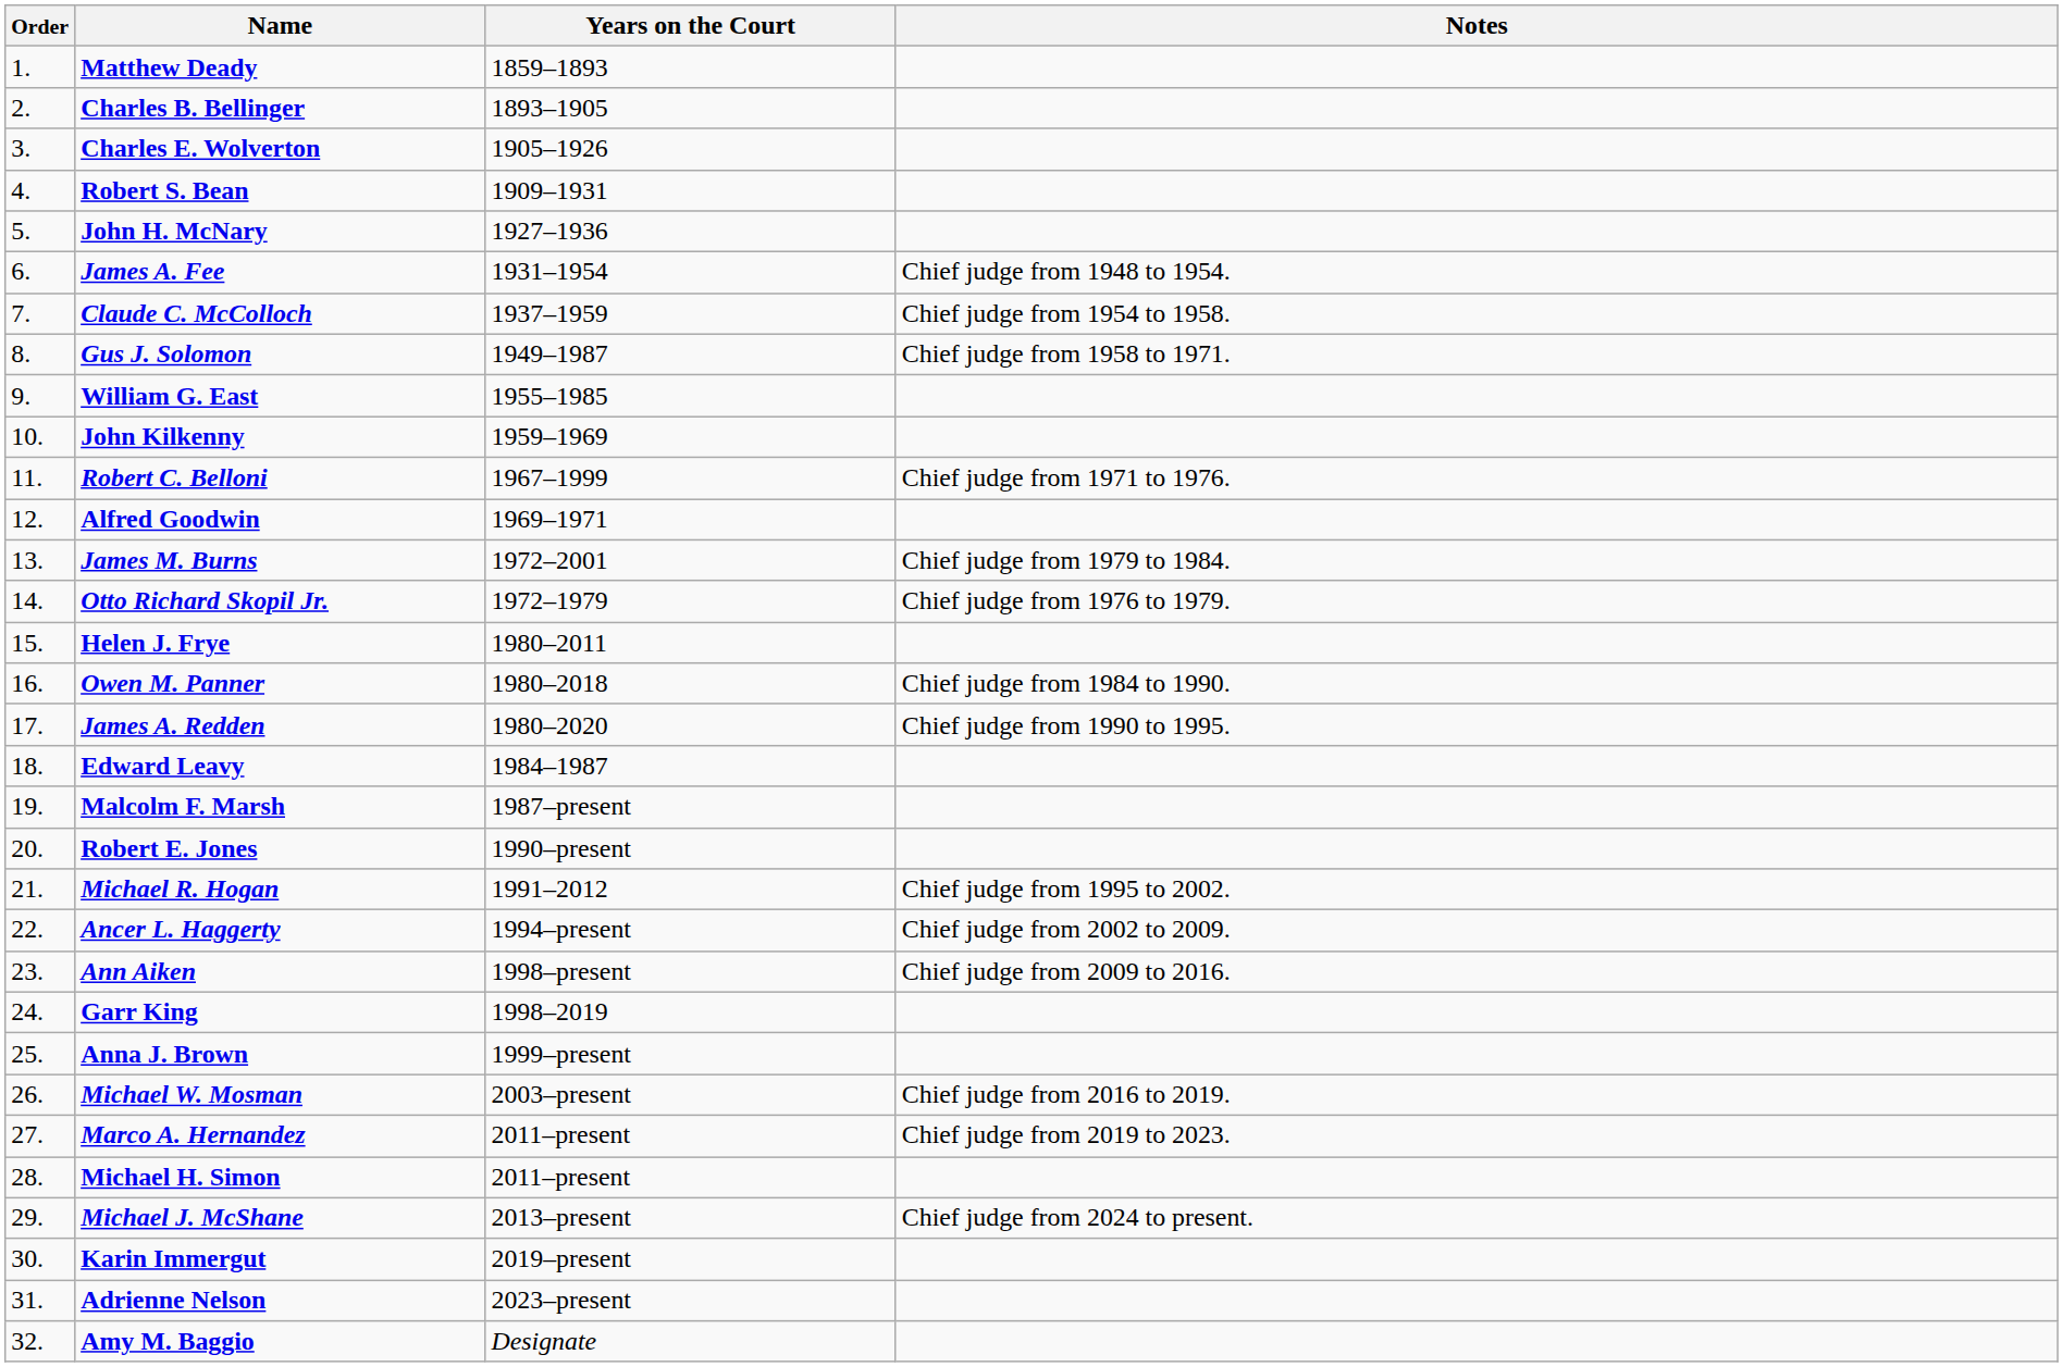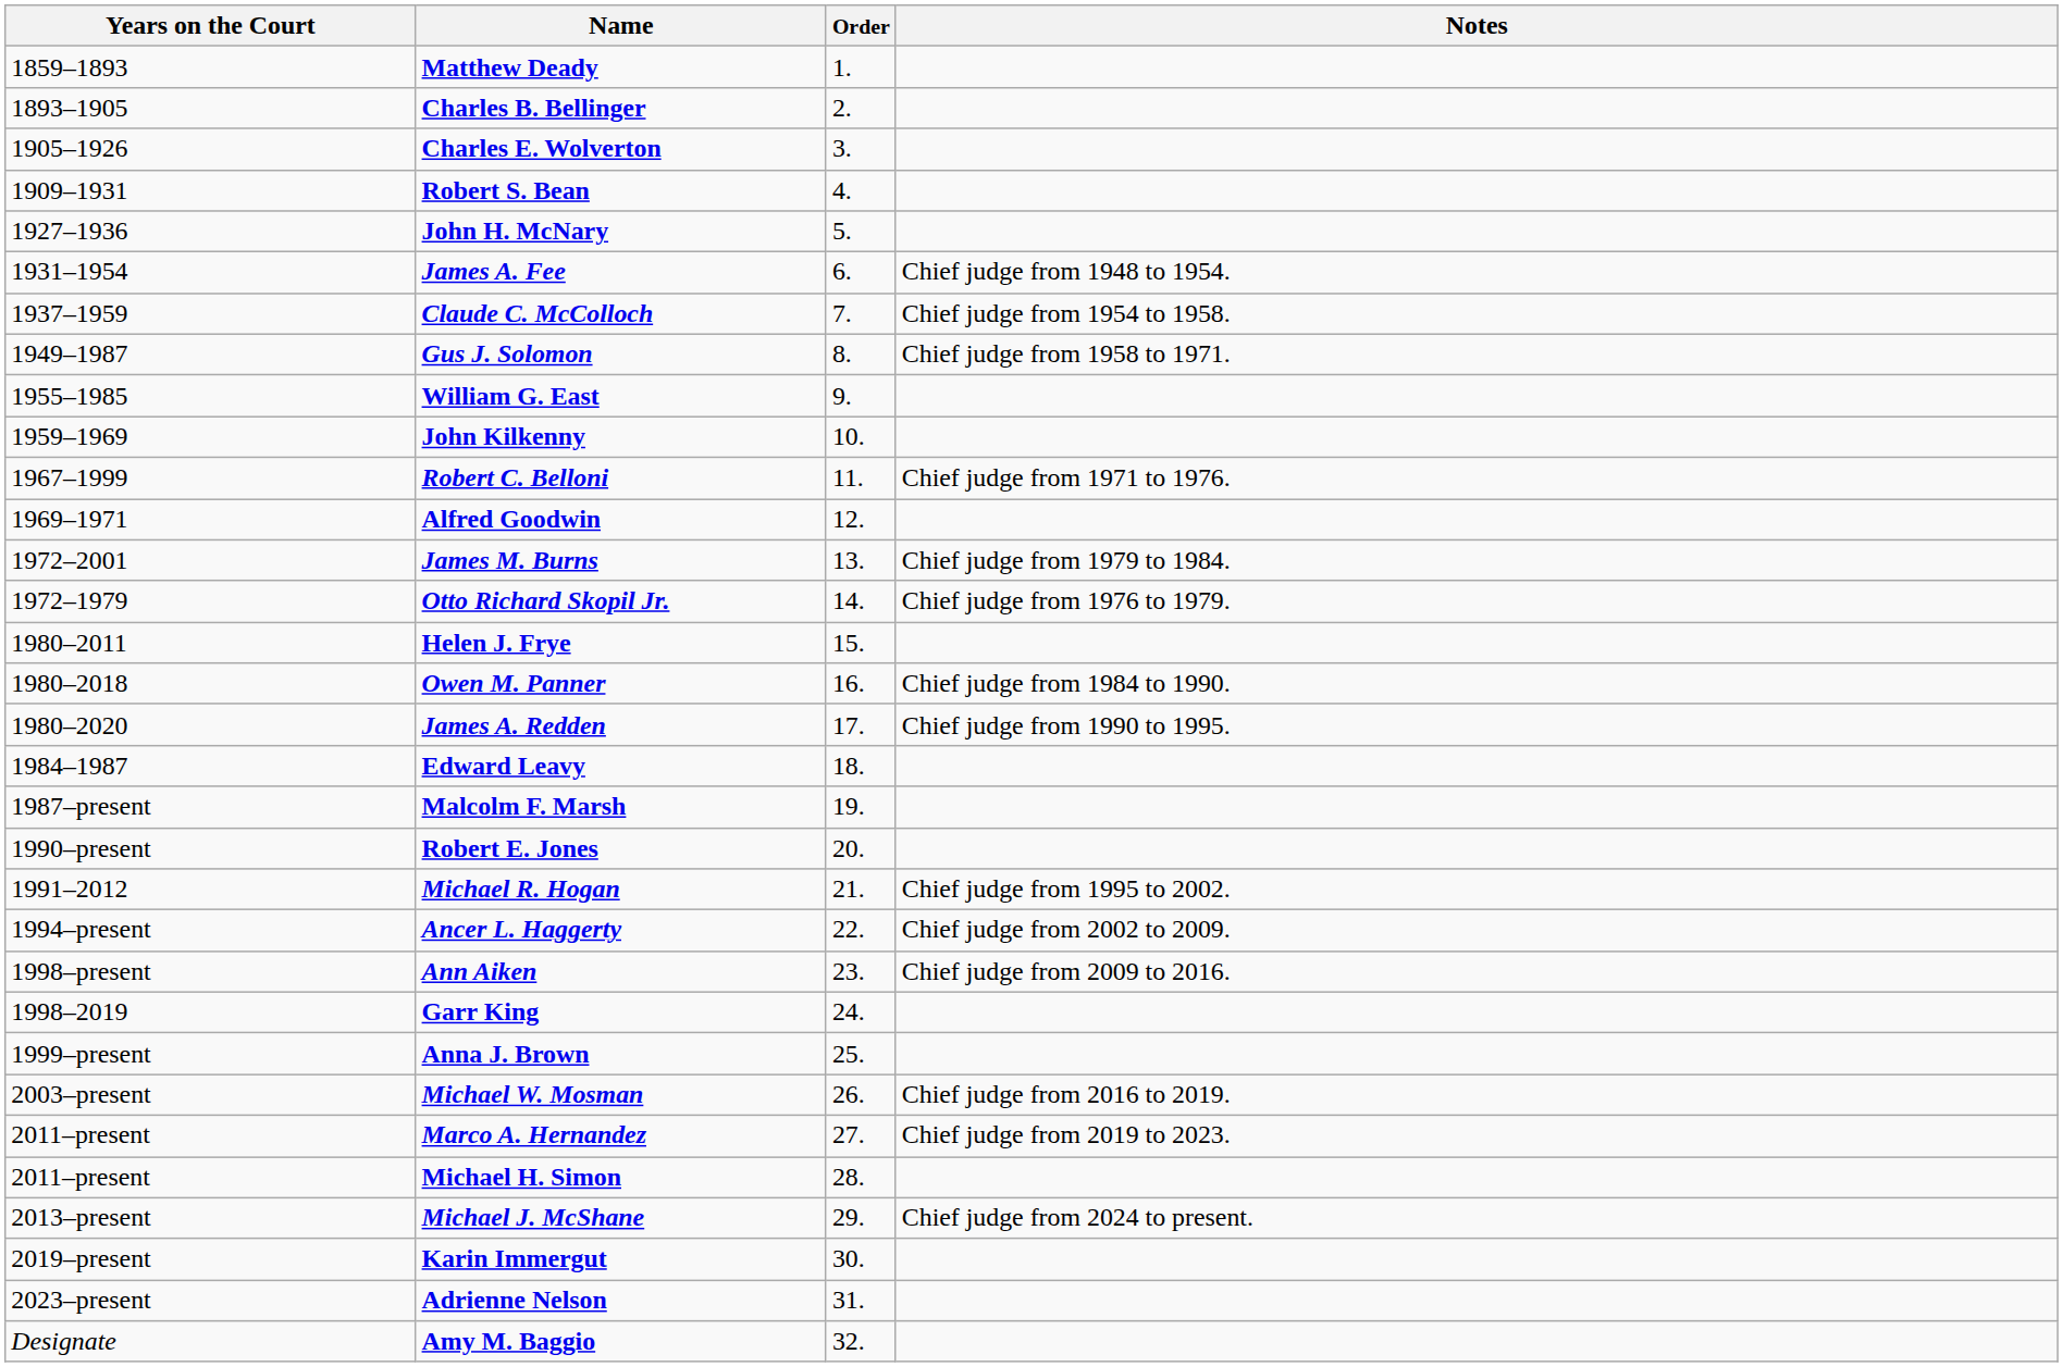columns swapped: Order <-> Years on the Court
